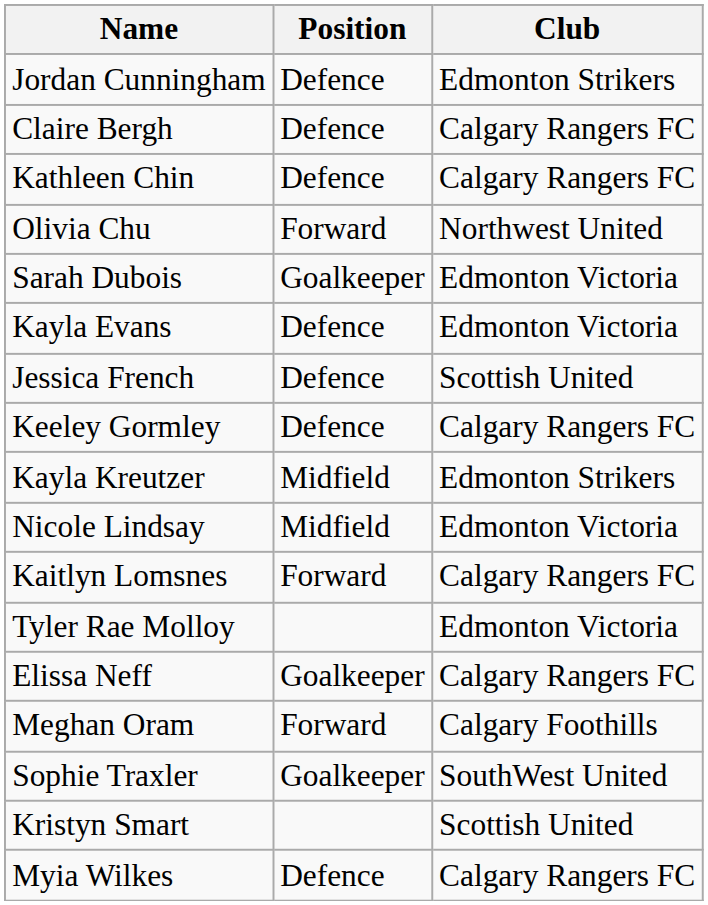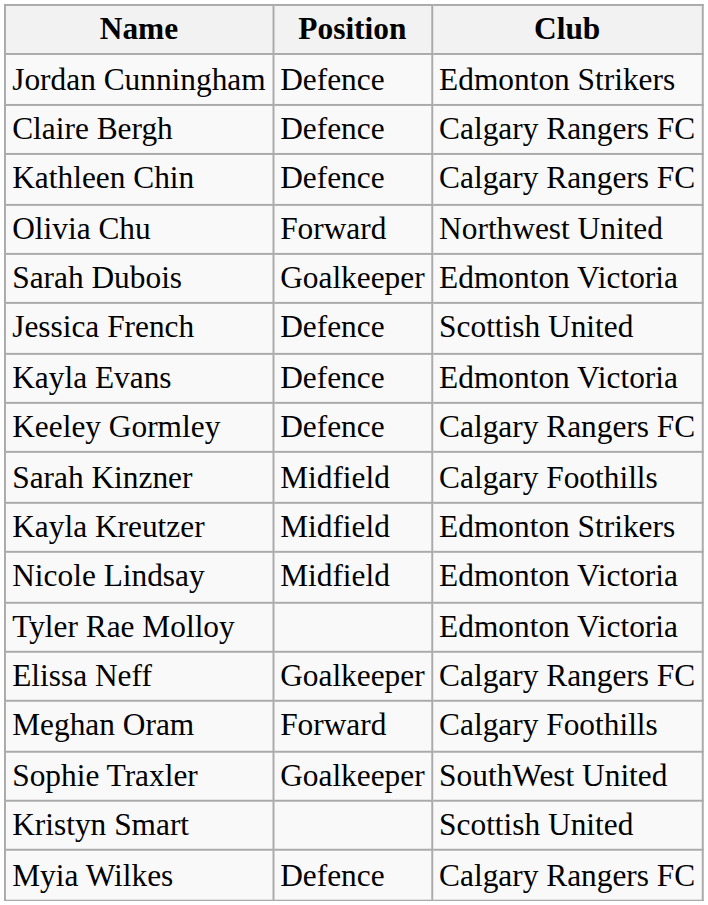rows swapped: Kayla Evans <-> Jessica French
+ row: Sarah Kinzner | Midfield | Calgary Foothills
- row: Kaitlyn Lomsnes | Forward | Calgary Rangers FC
